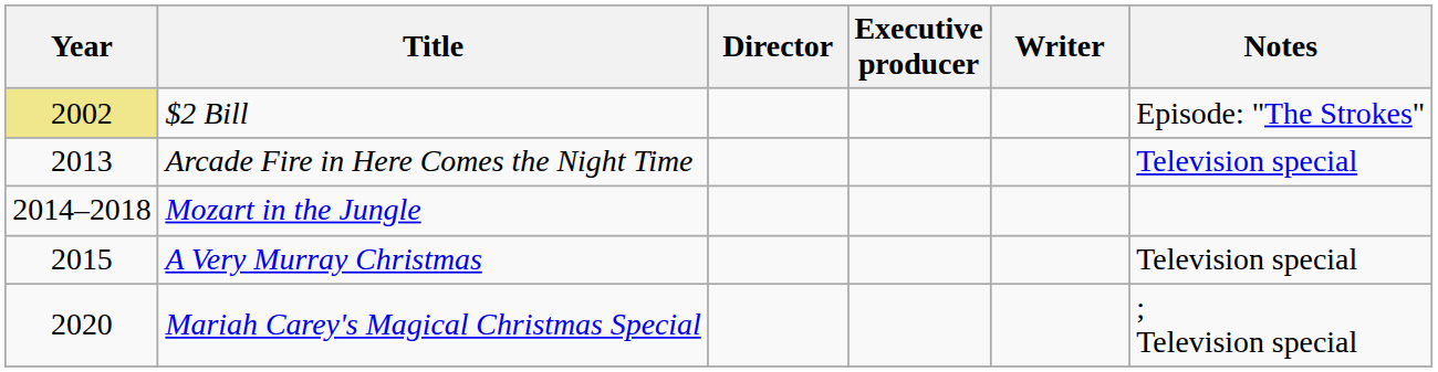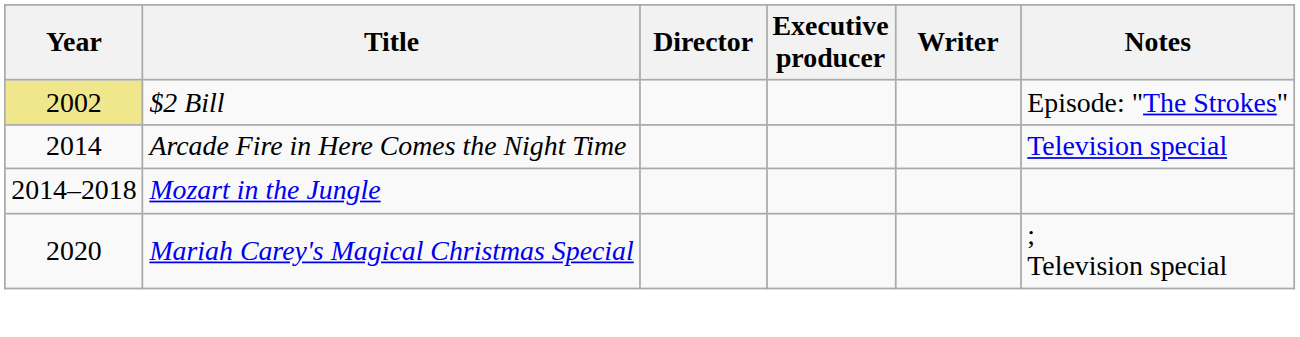Arcade Fire in Here Comes the Night Time | Year: 2013 -> 2014
- row: 2015 | A Very Murray Christmas | Television special
